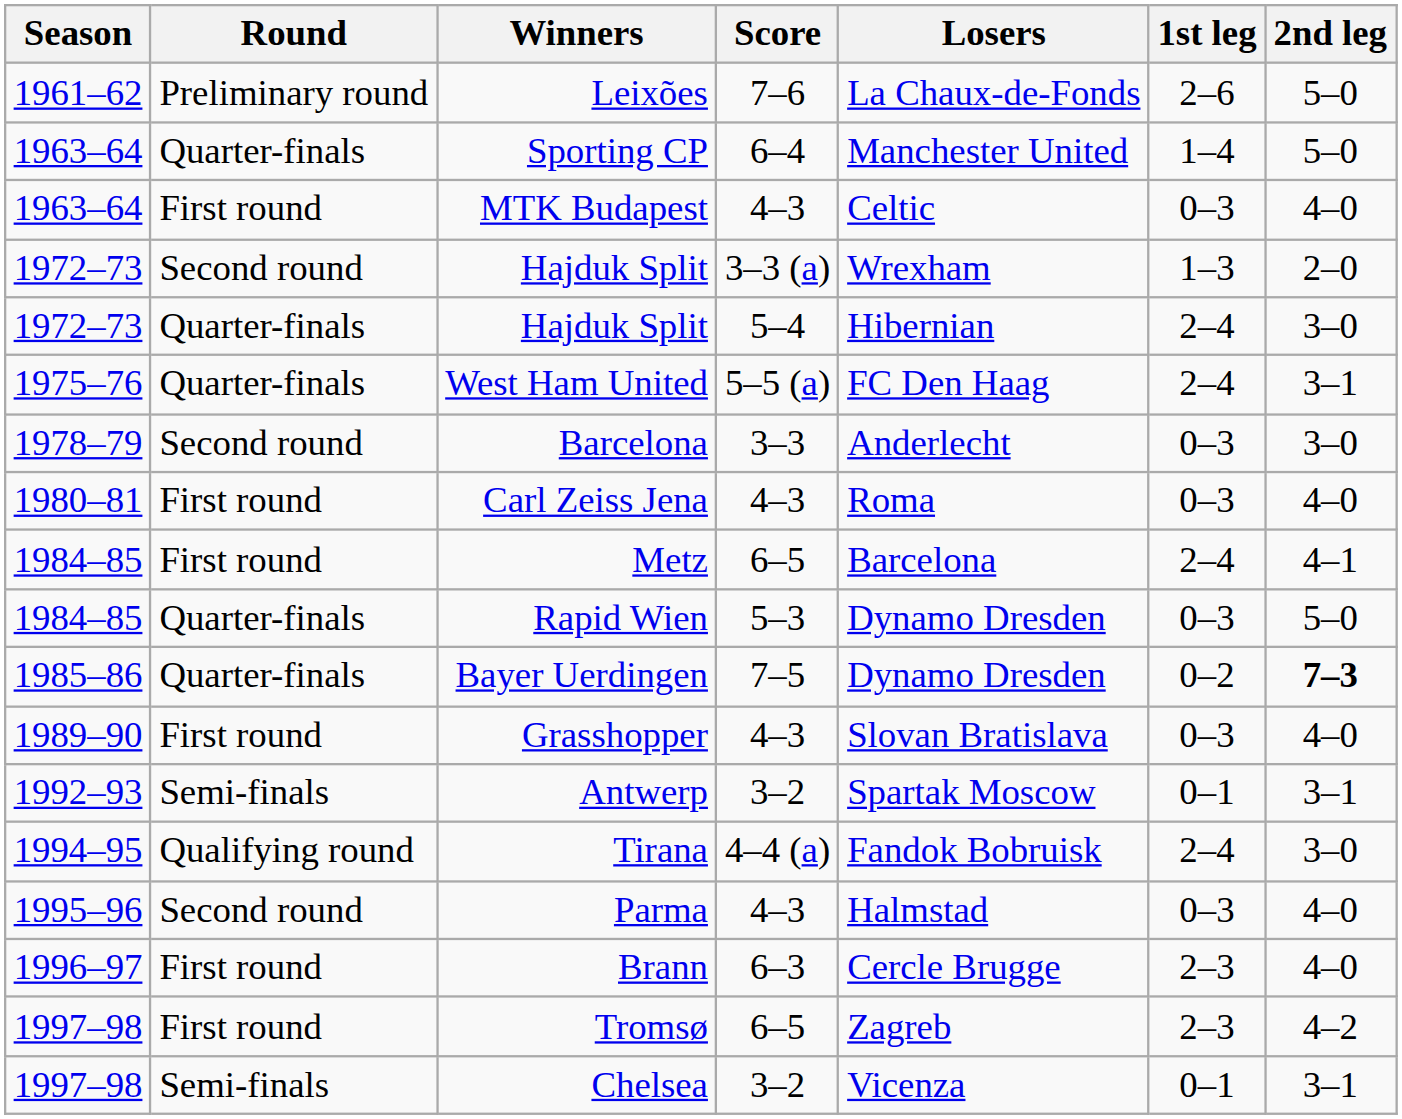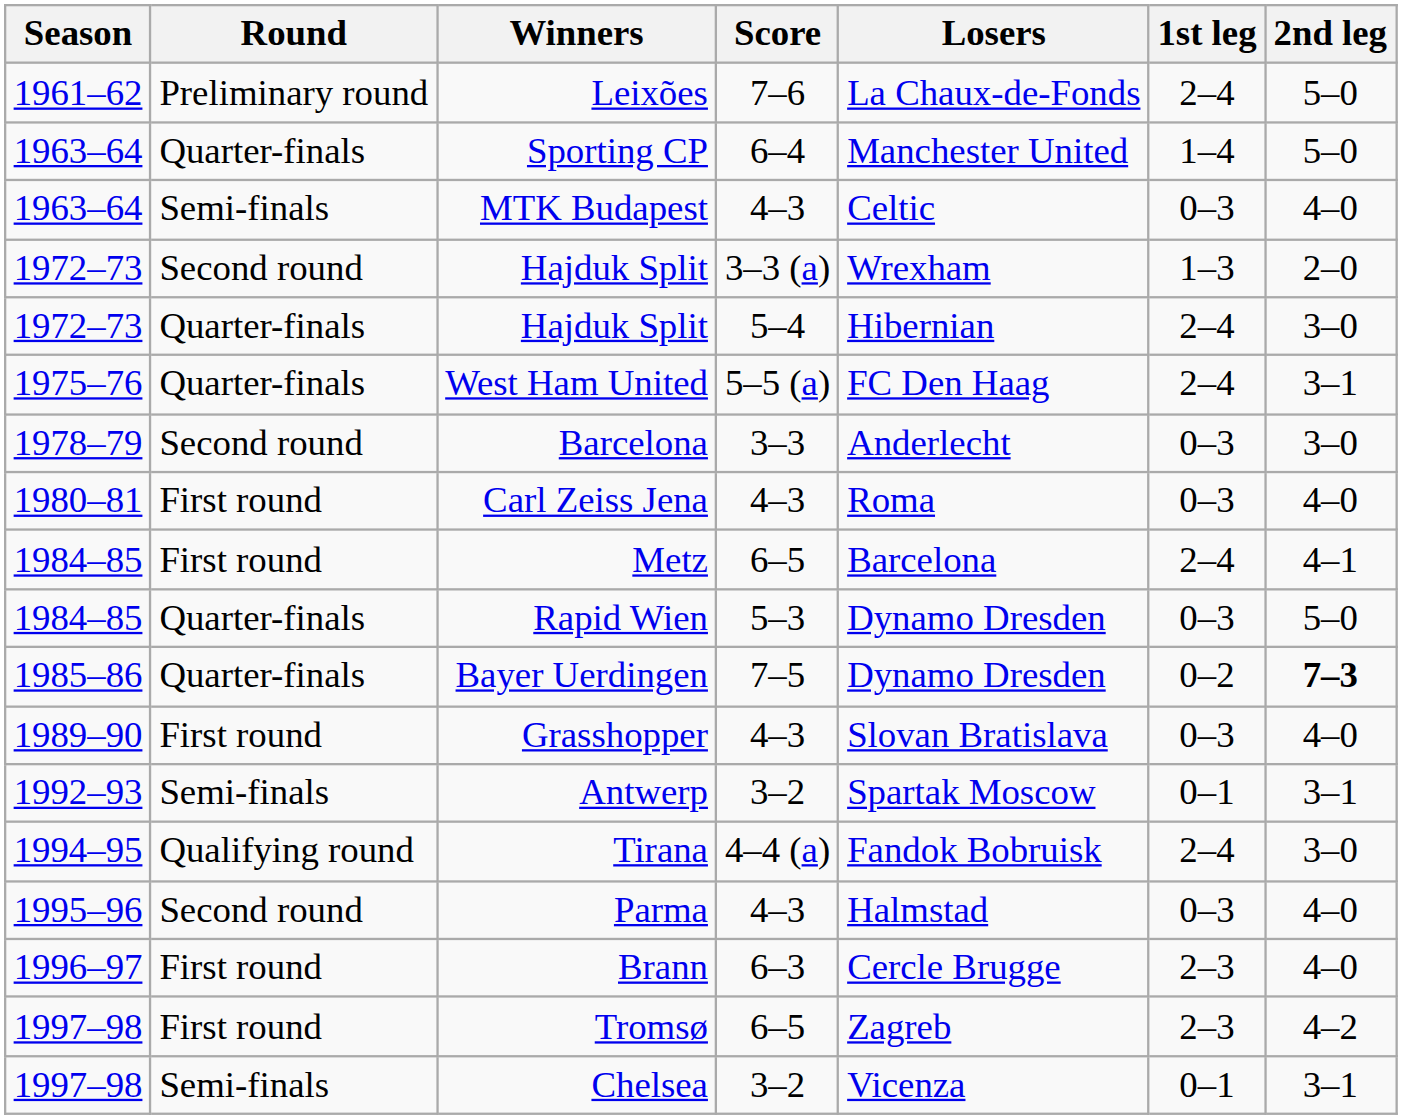Leixões | 1st leg: 2–6 -> 2–4
MTK Budapest | Round: First round -> Semi-finals
